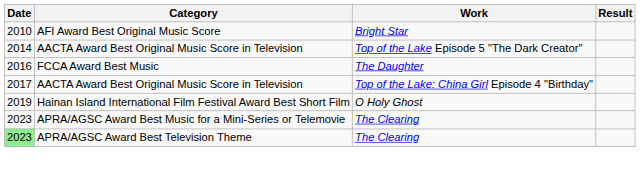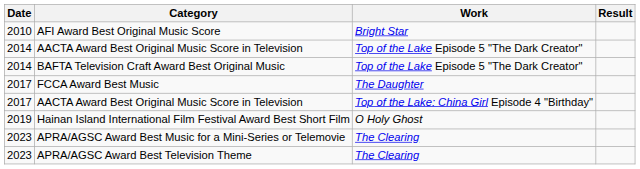+ row: 2014 | BAFTA Television Craft Award Best Original Music | Top of the Lake Episode 5 "The Dark Creator"
FCCA Award Best Music | Date: 2016 -> 2017
APRA/AGSC Award Best Television Theme | Date: lightgreen background -> no background
